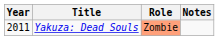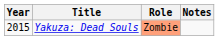Yakuza: Dead Souls | Year: 2011 -> 2015
